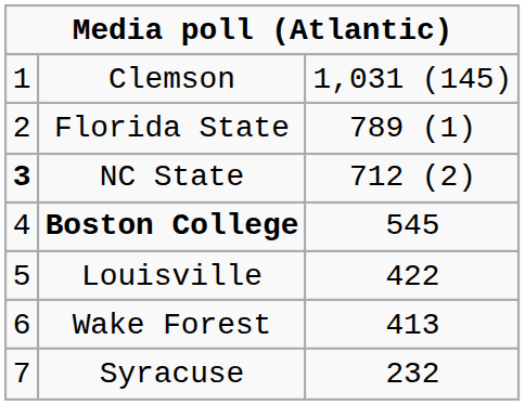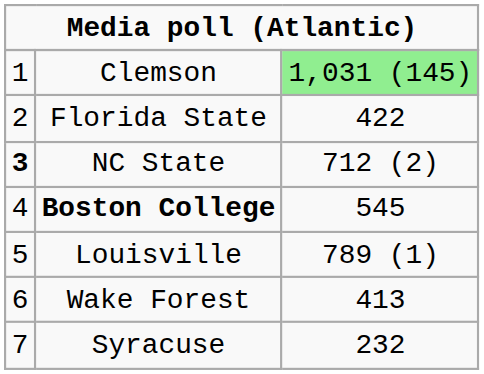Clemson | column 3: no background -> lightgreen background
Florida State | column 3: 789 (1) -> 422
Louisville | column 3: 422 -> 789 (1)
